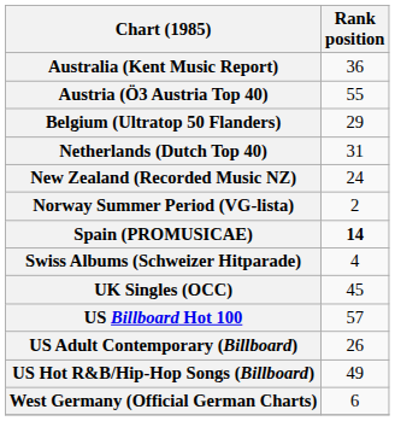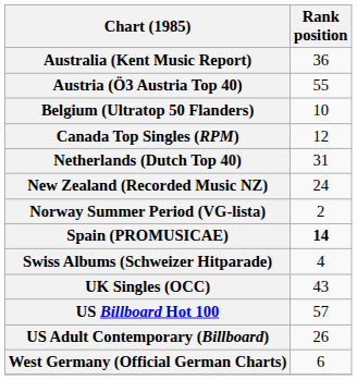Belgium (Ultratop 50 Flanders) | Rank position: 29 -> 10
+ row: Canada Top Singles (RPM) | 12
UK Singles (OCC) | Rank position: 45 -> 43
- row: US Hot R&B/Hip-Hop Songs (Billboard) | 49
